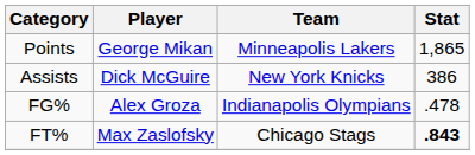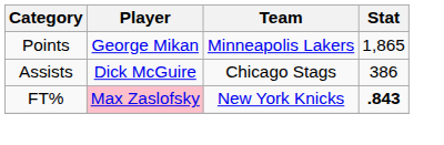Assists | Team: New York Knicks -> Chicago Stags
- row: FG% | Alex Groza | Indianapolis Olympians | .478
FT% | Player: no background -> pink background
FT% | Team: Chicago Stags -> New York Knicks
